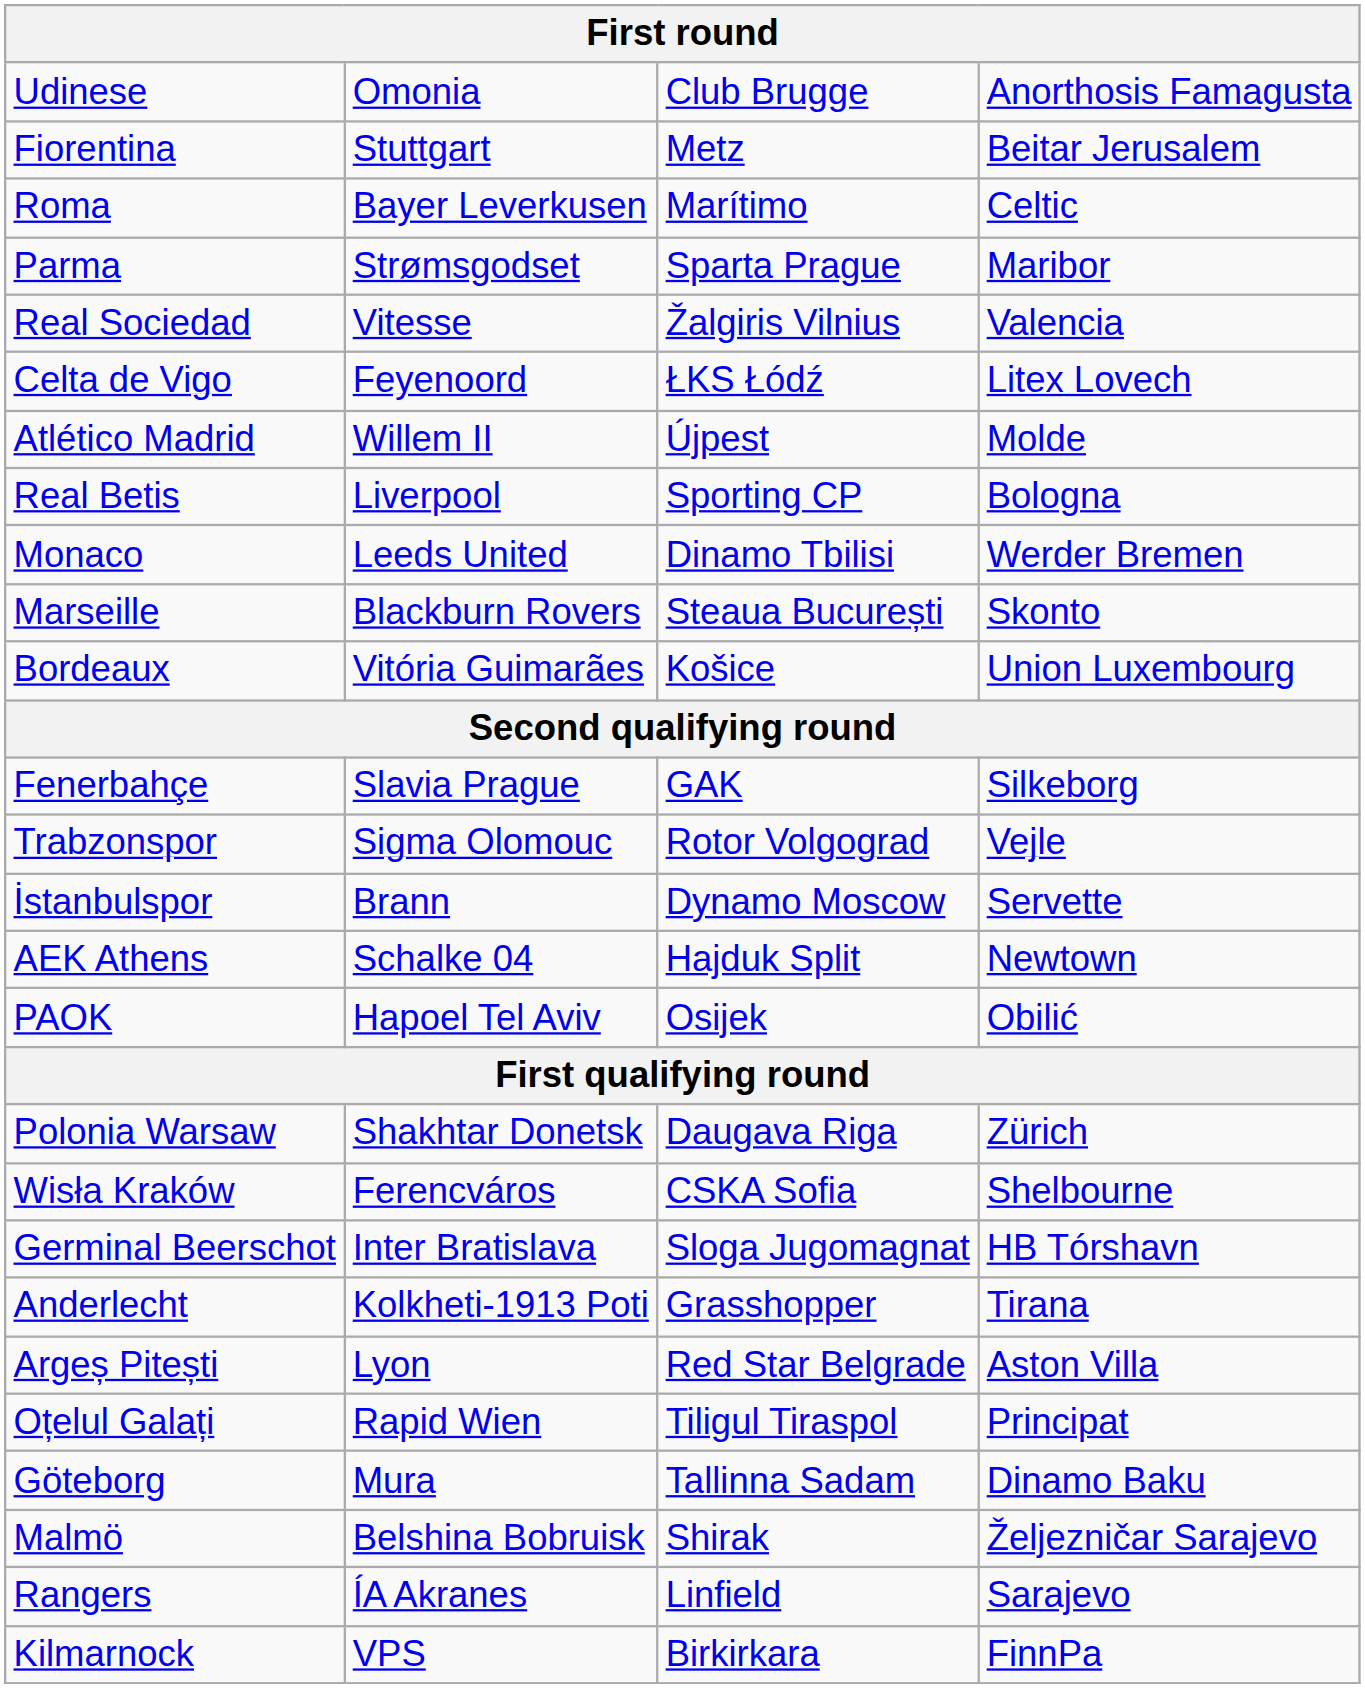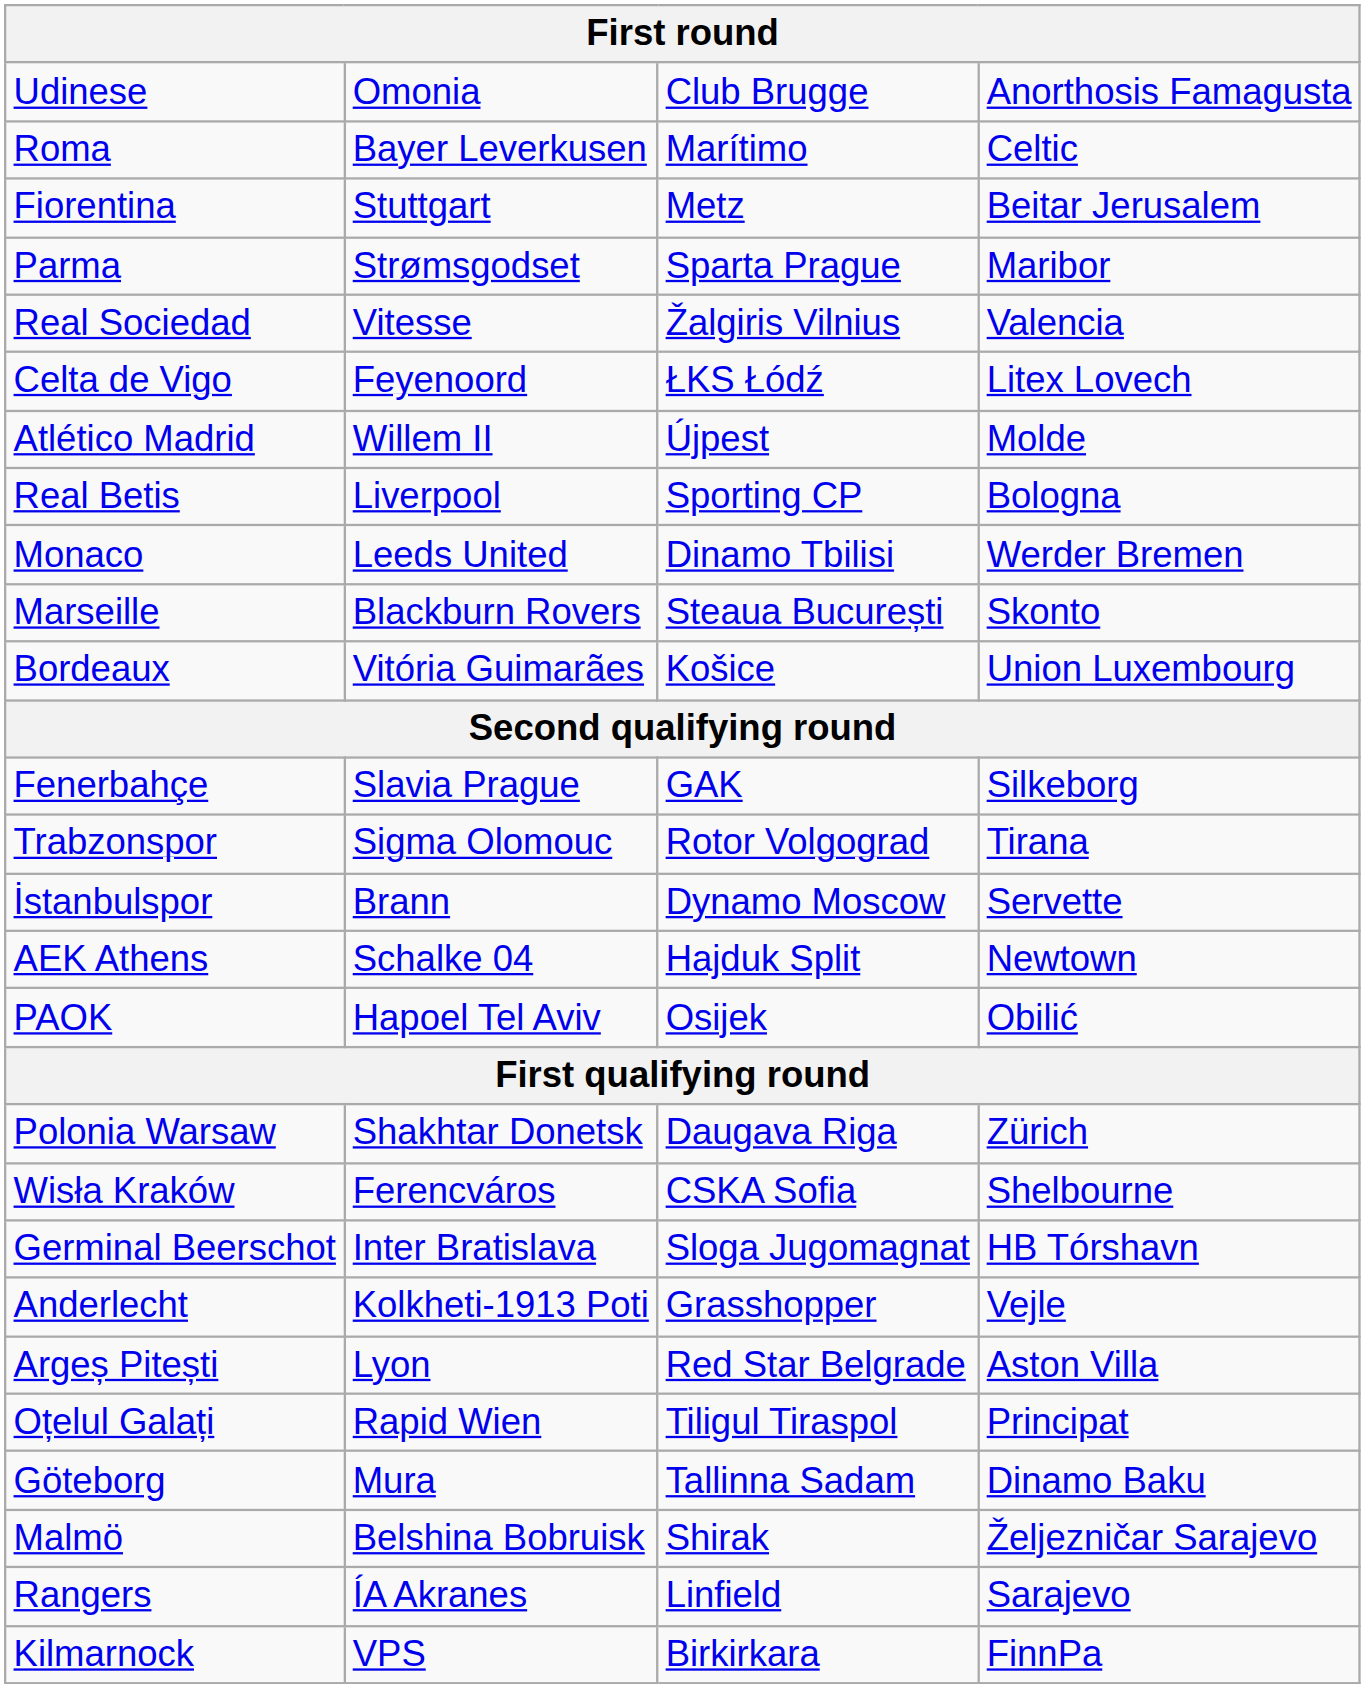rows swapped: Roma <-> Fiorentina
Trabzonspor | column 4: Vejle -> Tirana
Anderlecht | column 4: Tirana -> Vejle
